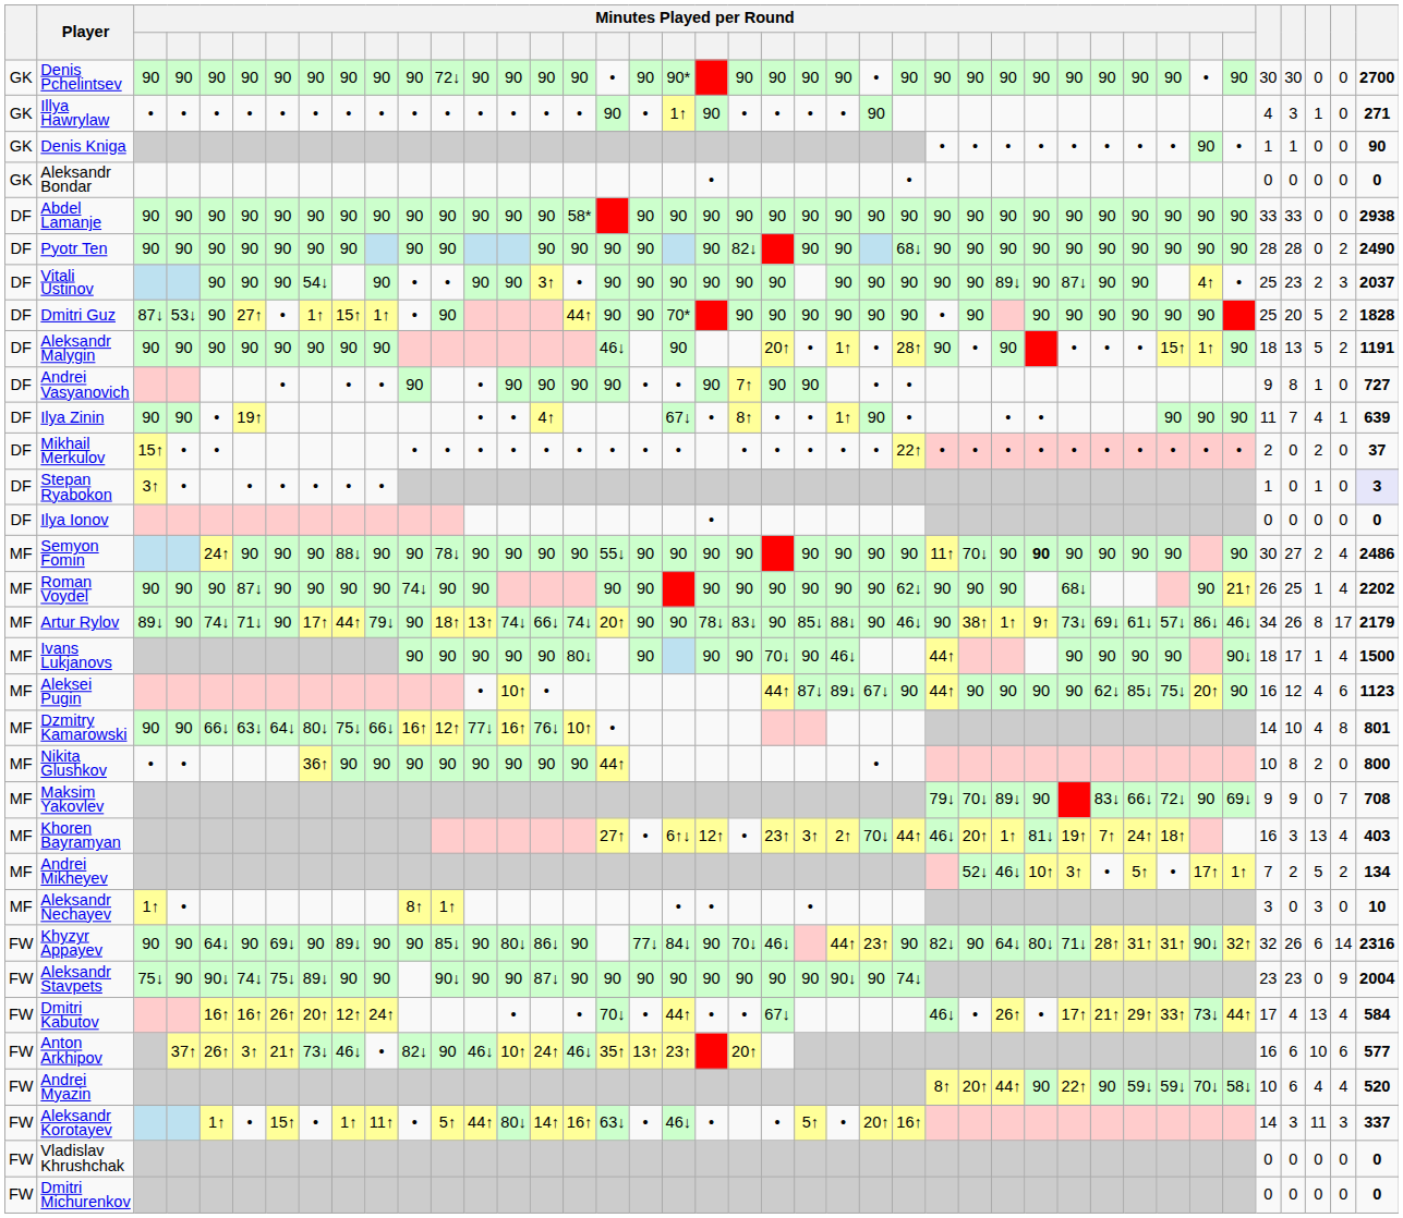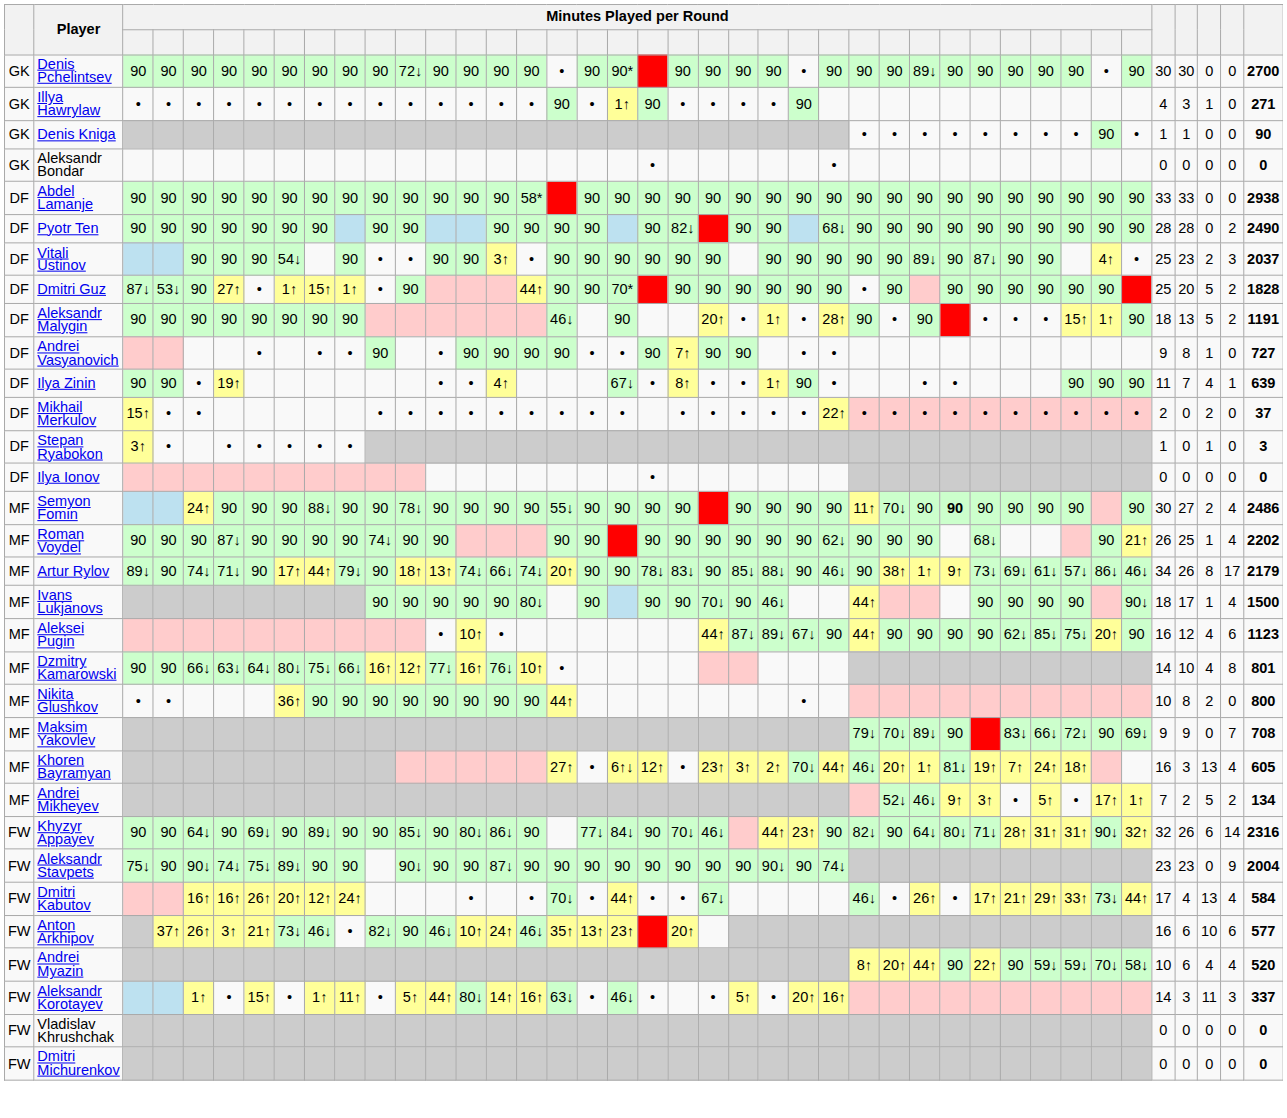Denis Pchelintsev | column 29: 90 -> 89↓
Stepan Ryabokon | column 41: lavender background -> no background
Khoren Bayramyan | column 41: 403 -> 605
Andrei Mikheyev | column 30: 10↑ -> 9↑
- row: MF | Aleksandr Nechayev | 1↑ | • | 8↑ | 1↑ | • | • | • | 3 | 0 | 3 | 0 | 10
